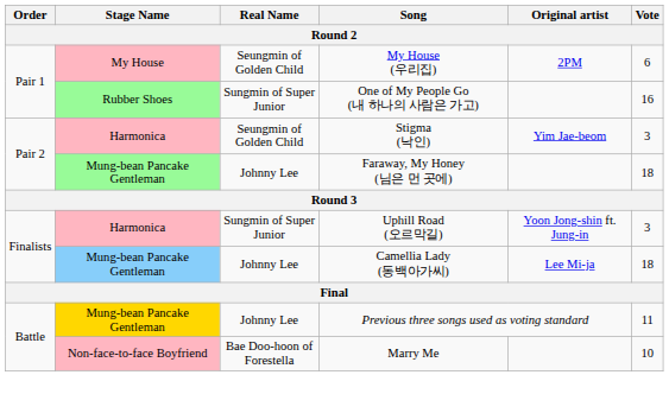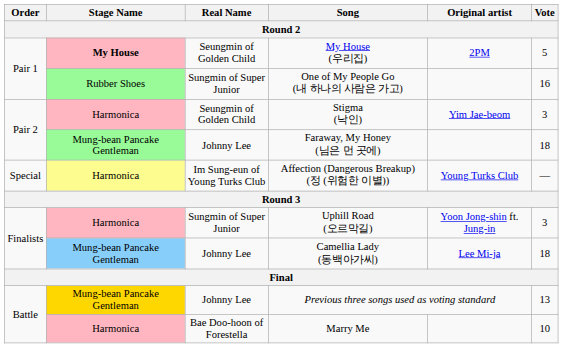My House (우리집) | Stage Name: normal -> bold
My House (우리집) | Vote: 6 -> 5
+ row: Special | Harmonica | Im Sung-eun of Young Turks Club | Affection (Dangerous Breakup) (정 (위험한 이별)) | Young Turks Club | —
Previous three songs used as voting standard | Vote: 11 -> 13
Marry Me | Stage Name: Non-face-to-face Boyfriend -> Harmonica
